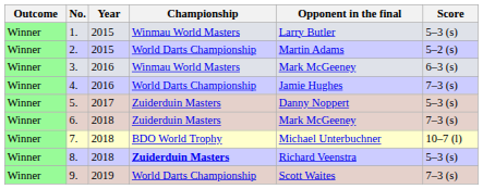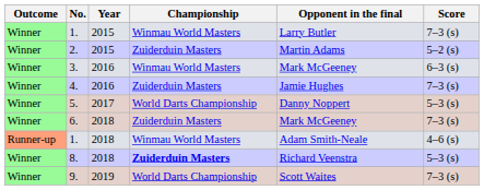1. / 2015 | Score: 5–3 (s) -> 7–3 (s)
2. | Championship: World Darts Championship -> Zuiderduin Masters
4. | Championship: World Darts Championship -> Zuiderduin Masters
5. | Championship: Zuiderduin Masters -> World Darts Championship
- row: Winner | 7. | 2018 | BDO World Trophy | Michael Unterbuchner | 10–7 (l)
+ row: Runner-up | 1. | 2018 | Winmau World Masters | Adam Smith-Neale | 4–6 (s)
